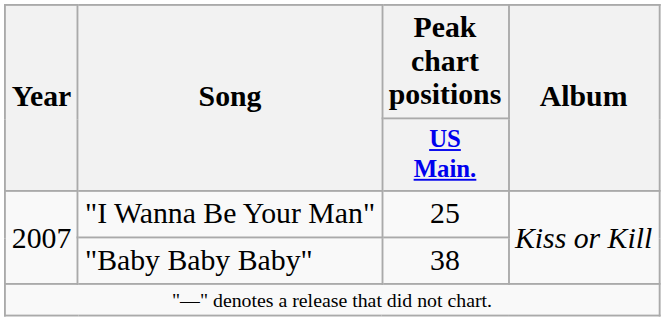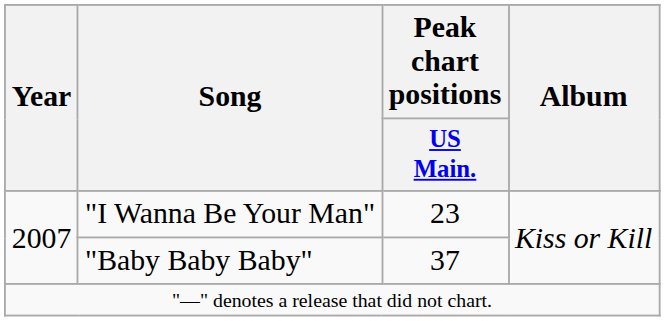"I Wanna Be Your Man" | Peak chart positions / US Main.: 25 -> 23
"Baby Baby Baby" | Peak chart positions / US Main.: 38 -> 37
